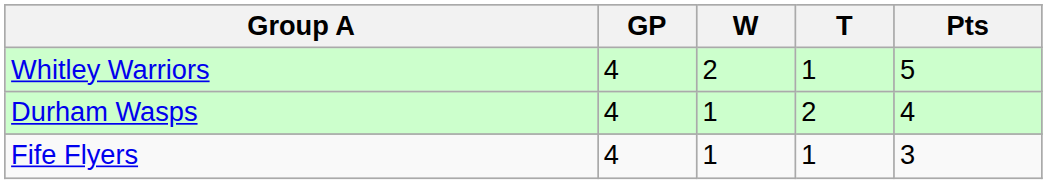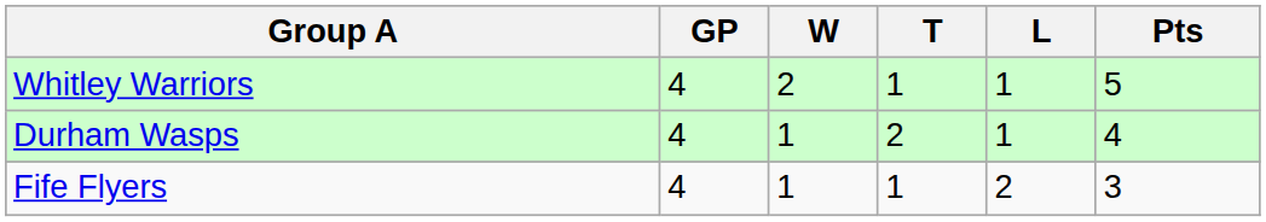+ column: L | 1 | 1 | 2
